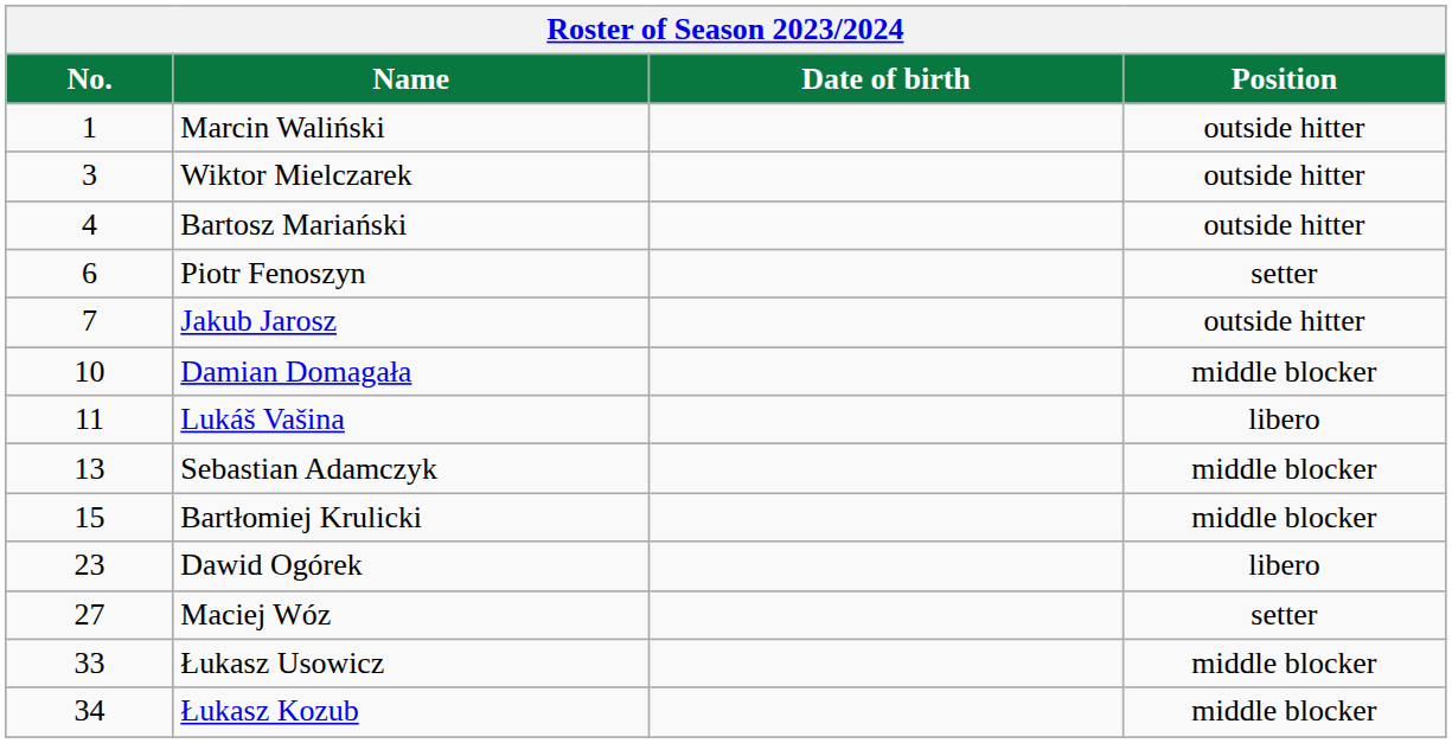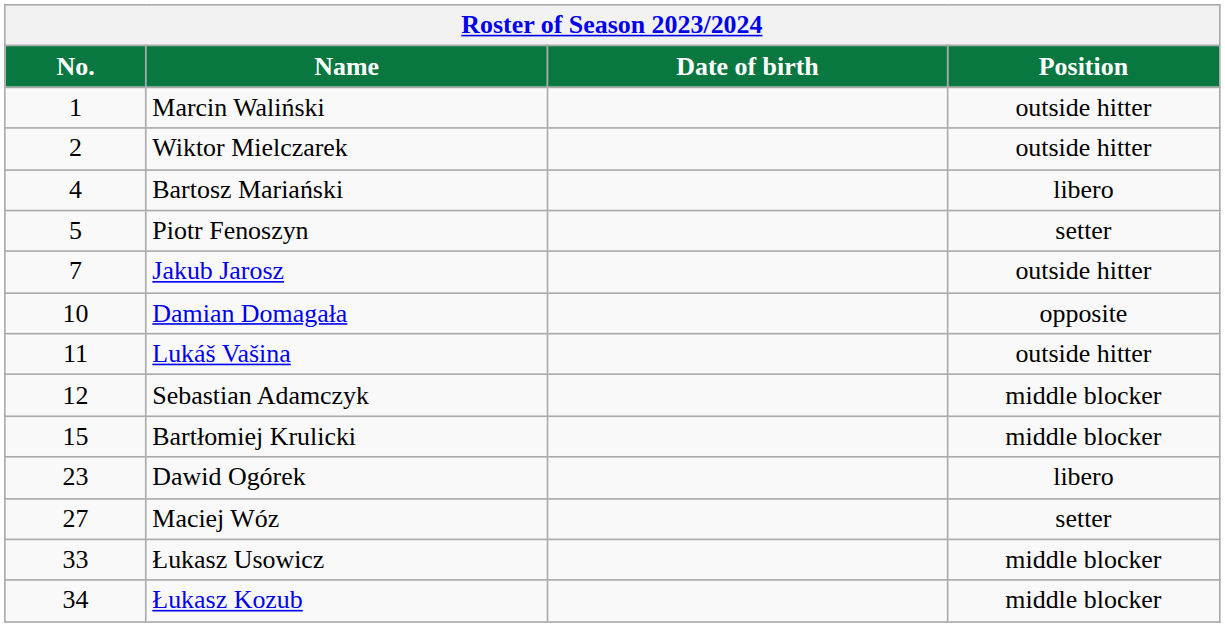Wiktor Mielczarek | No.: 3 -> 2
Bartosz Mariański | Position: outside hitter -> libero
Piotr Fenoszyn | No.: 6 -> 5
Damian Domagała | Position: middle blocker -> opposite
Lukáš Vašina | Position: libero -> outside hitter
Sebastian Adamczyk | No.: 13 -> 12
